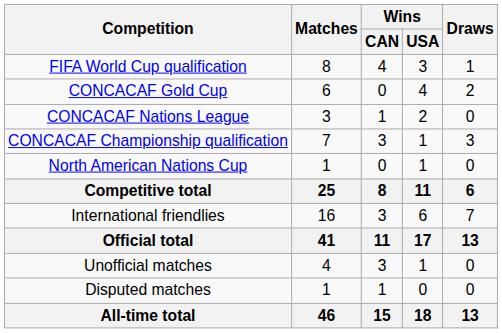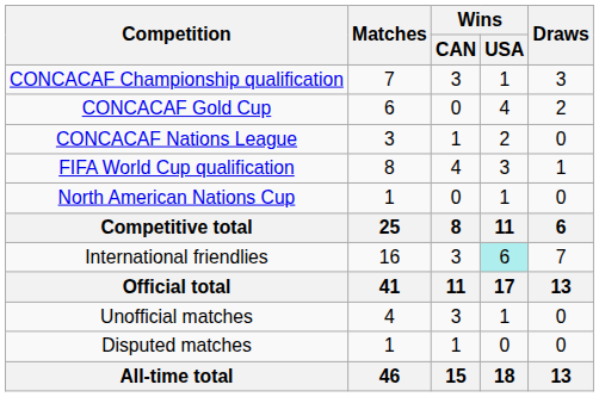rows swapped: CONCACAF Championship qualification <-> FIFA World Cup qualification
International friendlies | Wins / USA: no background -> paleturquoise background
